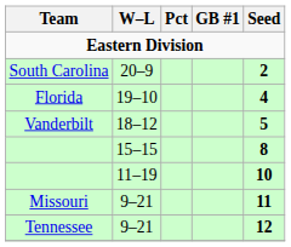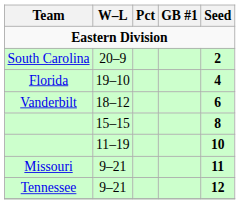Vanderbilt | Seed: 5 -> 6
